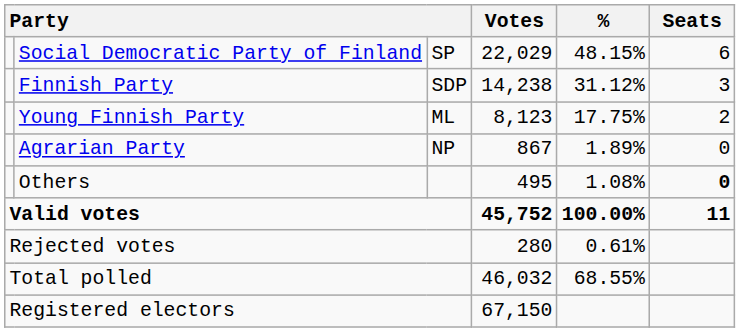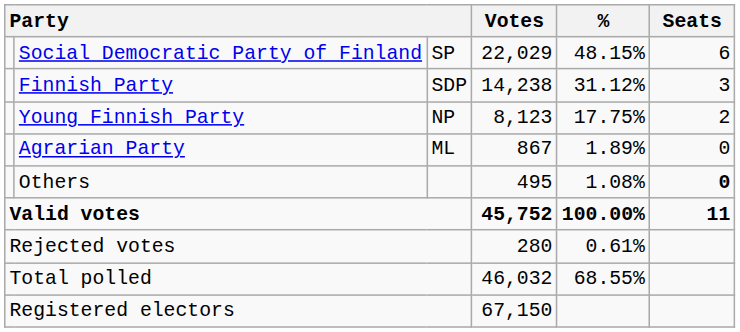Young Finnish Party | column 3: ML -> NP
Agrarian Party | column 3: NP -> ML
